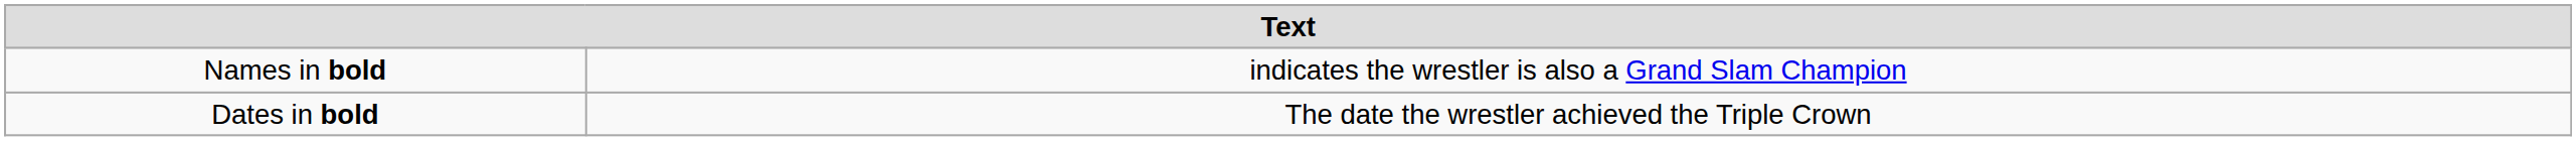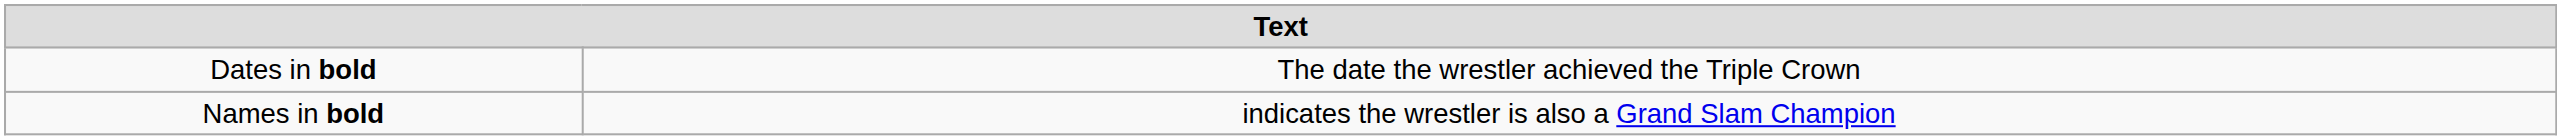rows swapped: Dates in bold <-> Names in bold
